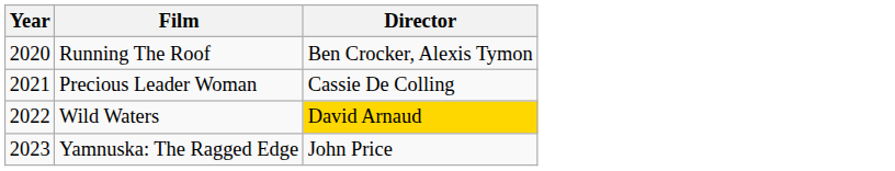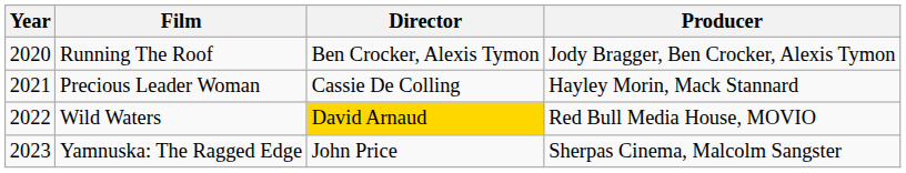+ column: Producer | Jody Bragger, Ben Crocker, Alexis Tymon | Hayley Morin, Mack Stannard | Red Bull Media House, MOVIO | Sherpas Cinema, Malcolm Sangster
